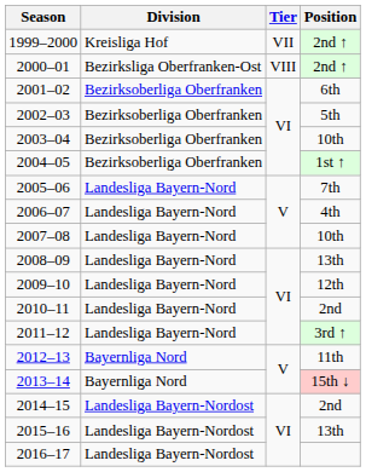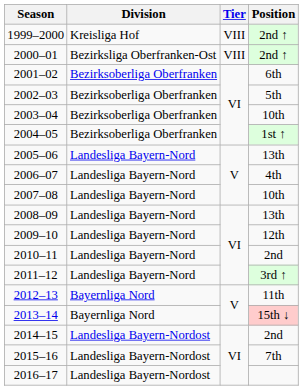1999–2000 | Tier: VII -> VIII
2005–06 | Position: 7th -> 13th
2015–16 | Position: 13th -> 7th
